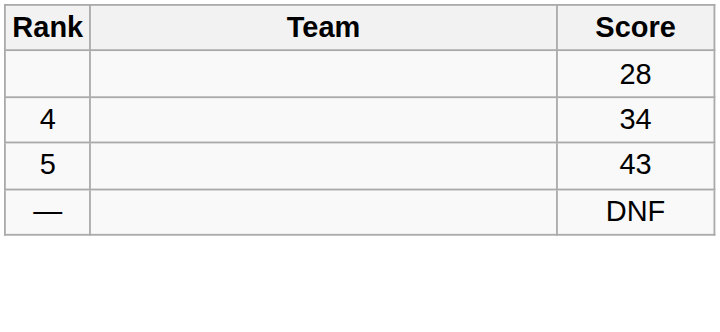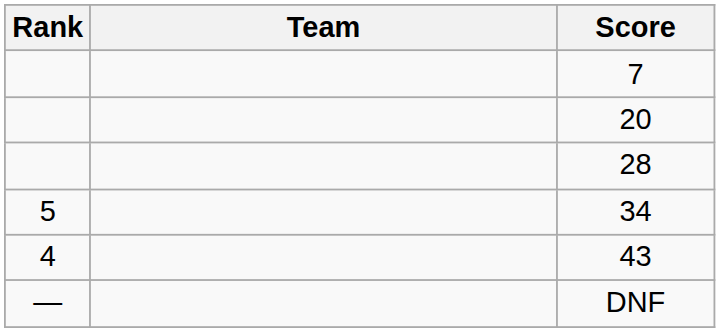+ row: 7
+ row: 20
34 | Rank: 4 -> 5
43 | Rank: 5 -> 4
